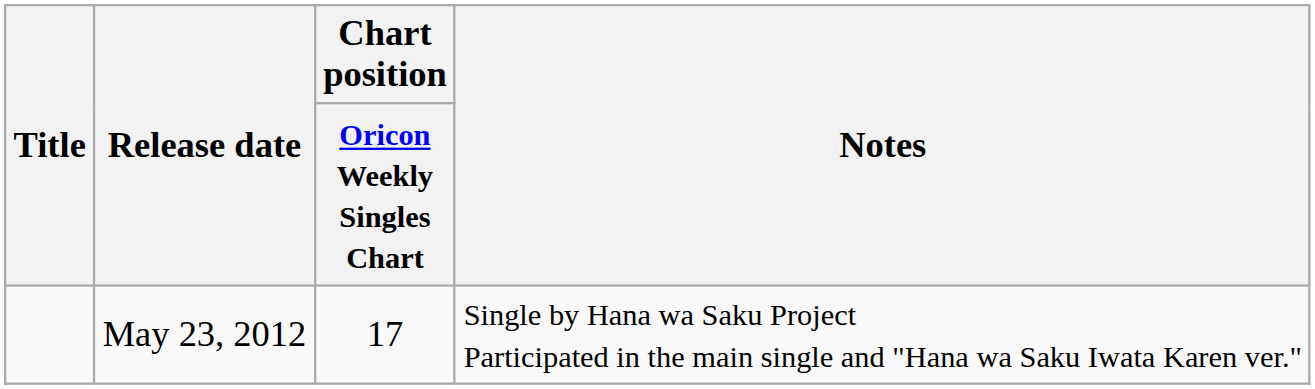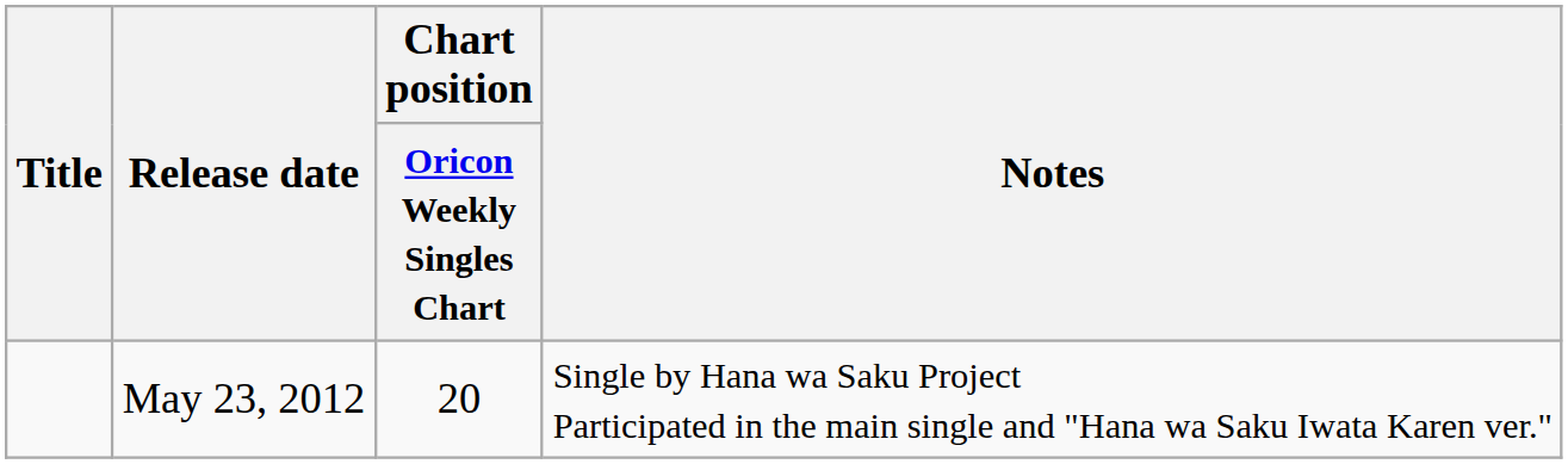May 23, 2012 | Chart position / Oricon Weekly Singles Chart: 17 -> 20
